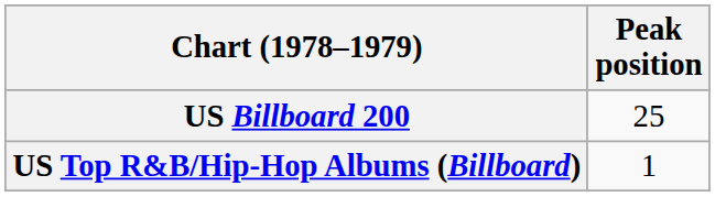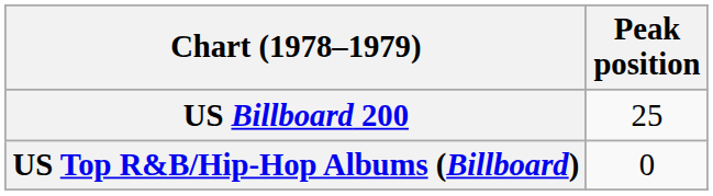US Top R&B/Hip-Hop Albums (Billboard) | Peak position: 1 -> 0
